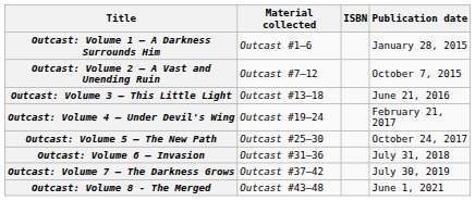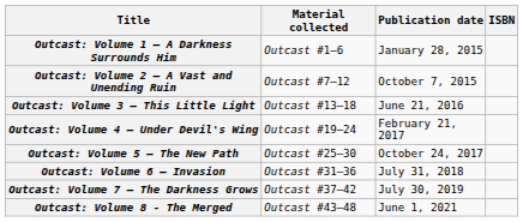columns swapped: Publication date <-> ISBN
